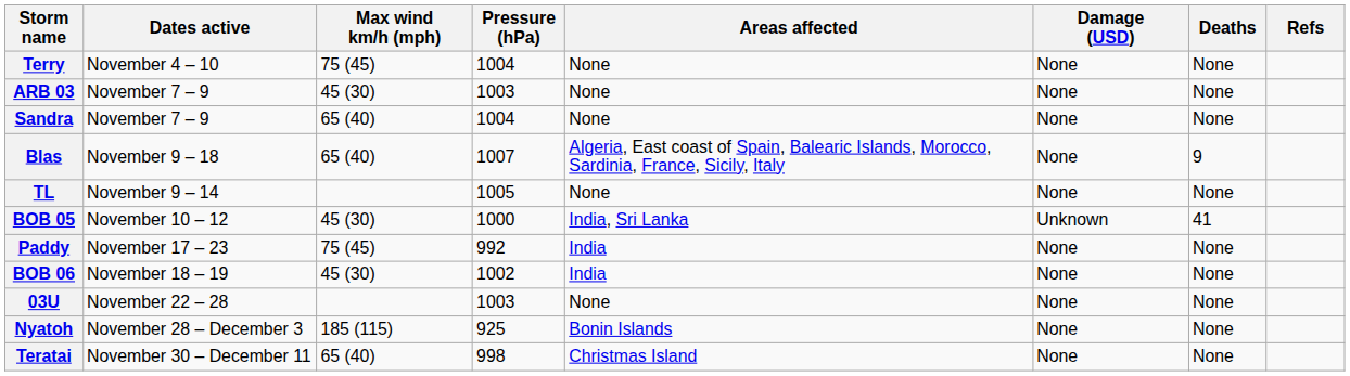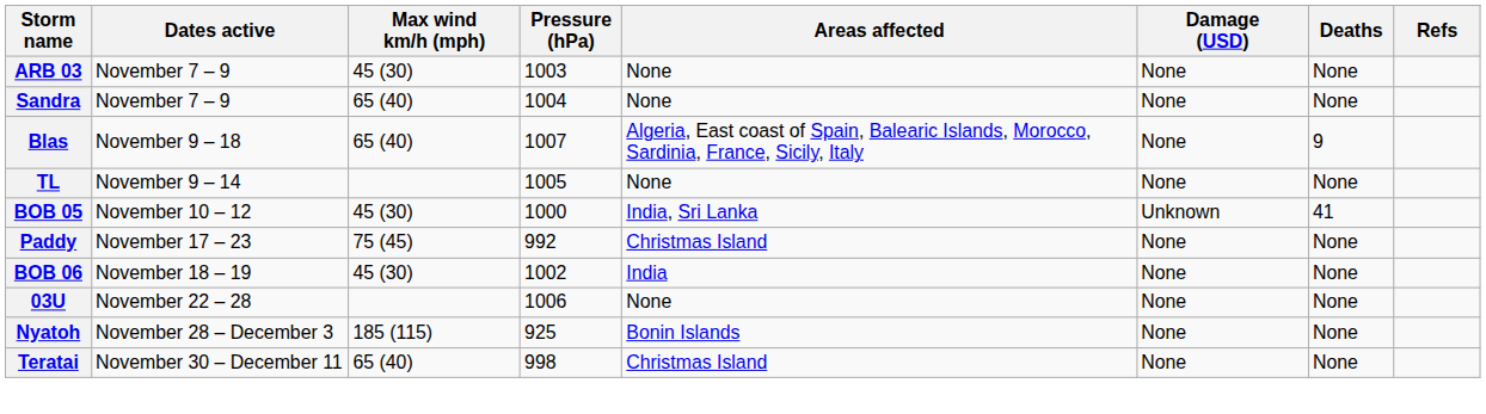- row: Terry | November 4 – 10 | 75 (45) | 1004 | None | None | None
Paddy | Areas affected: India -> Christmas Island
03U | Pressure (hPa): 1003 -> 1006
